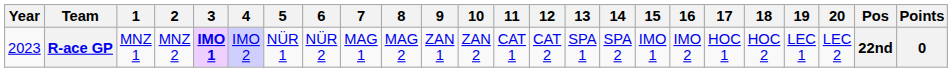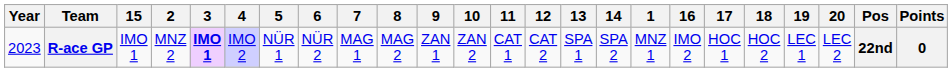columns swapped: 1 <-> 15
